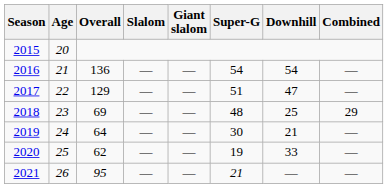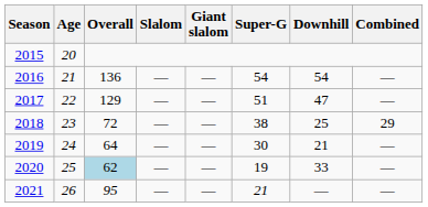2018 | Overall: 69 -> 72
2018 | Super-G: 48 -> 38
2020 | Overall: no background -> lightblue background
